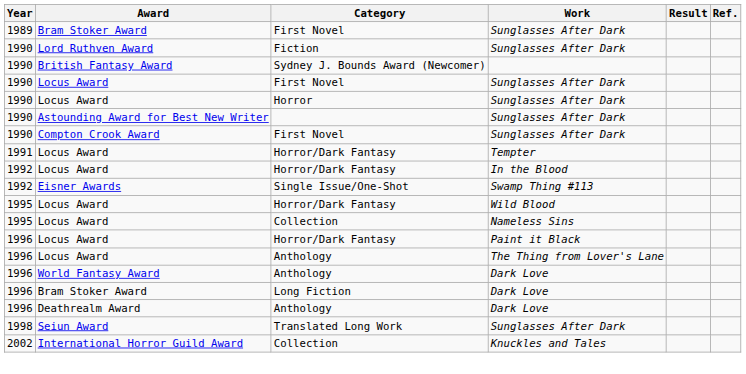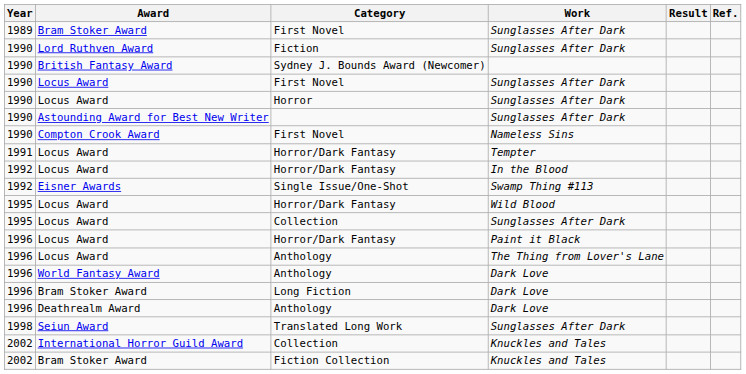Compton Crook Award / First Novel | Work: Sunglasses After Dark -> Nameless Sins
Locus Award / Collection | Work: Nameless Sins -> Sunglasses After Dark
+ row: 2002 | Bram Stoker Award | Fiction Collection | Knuckles and Tales
